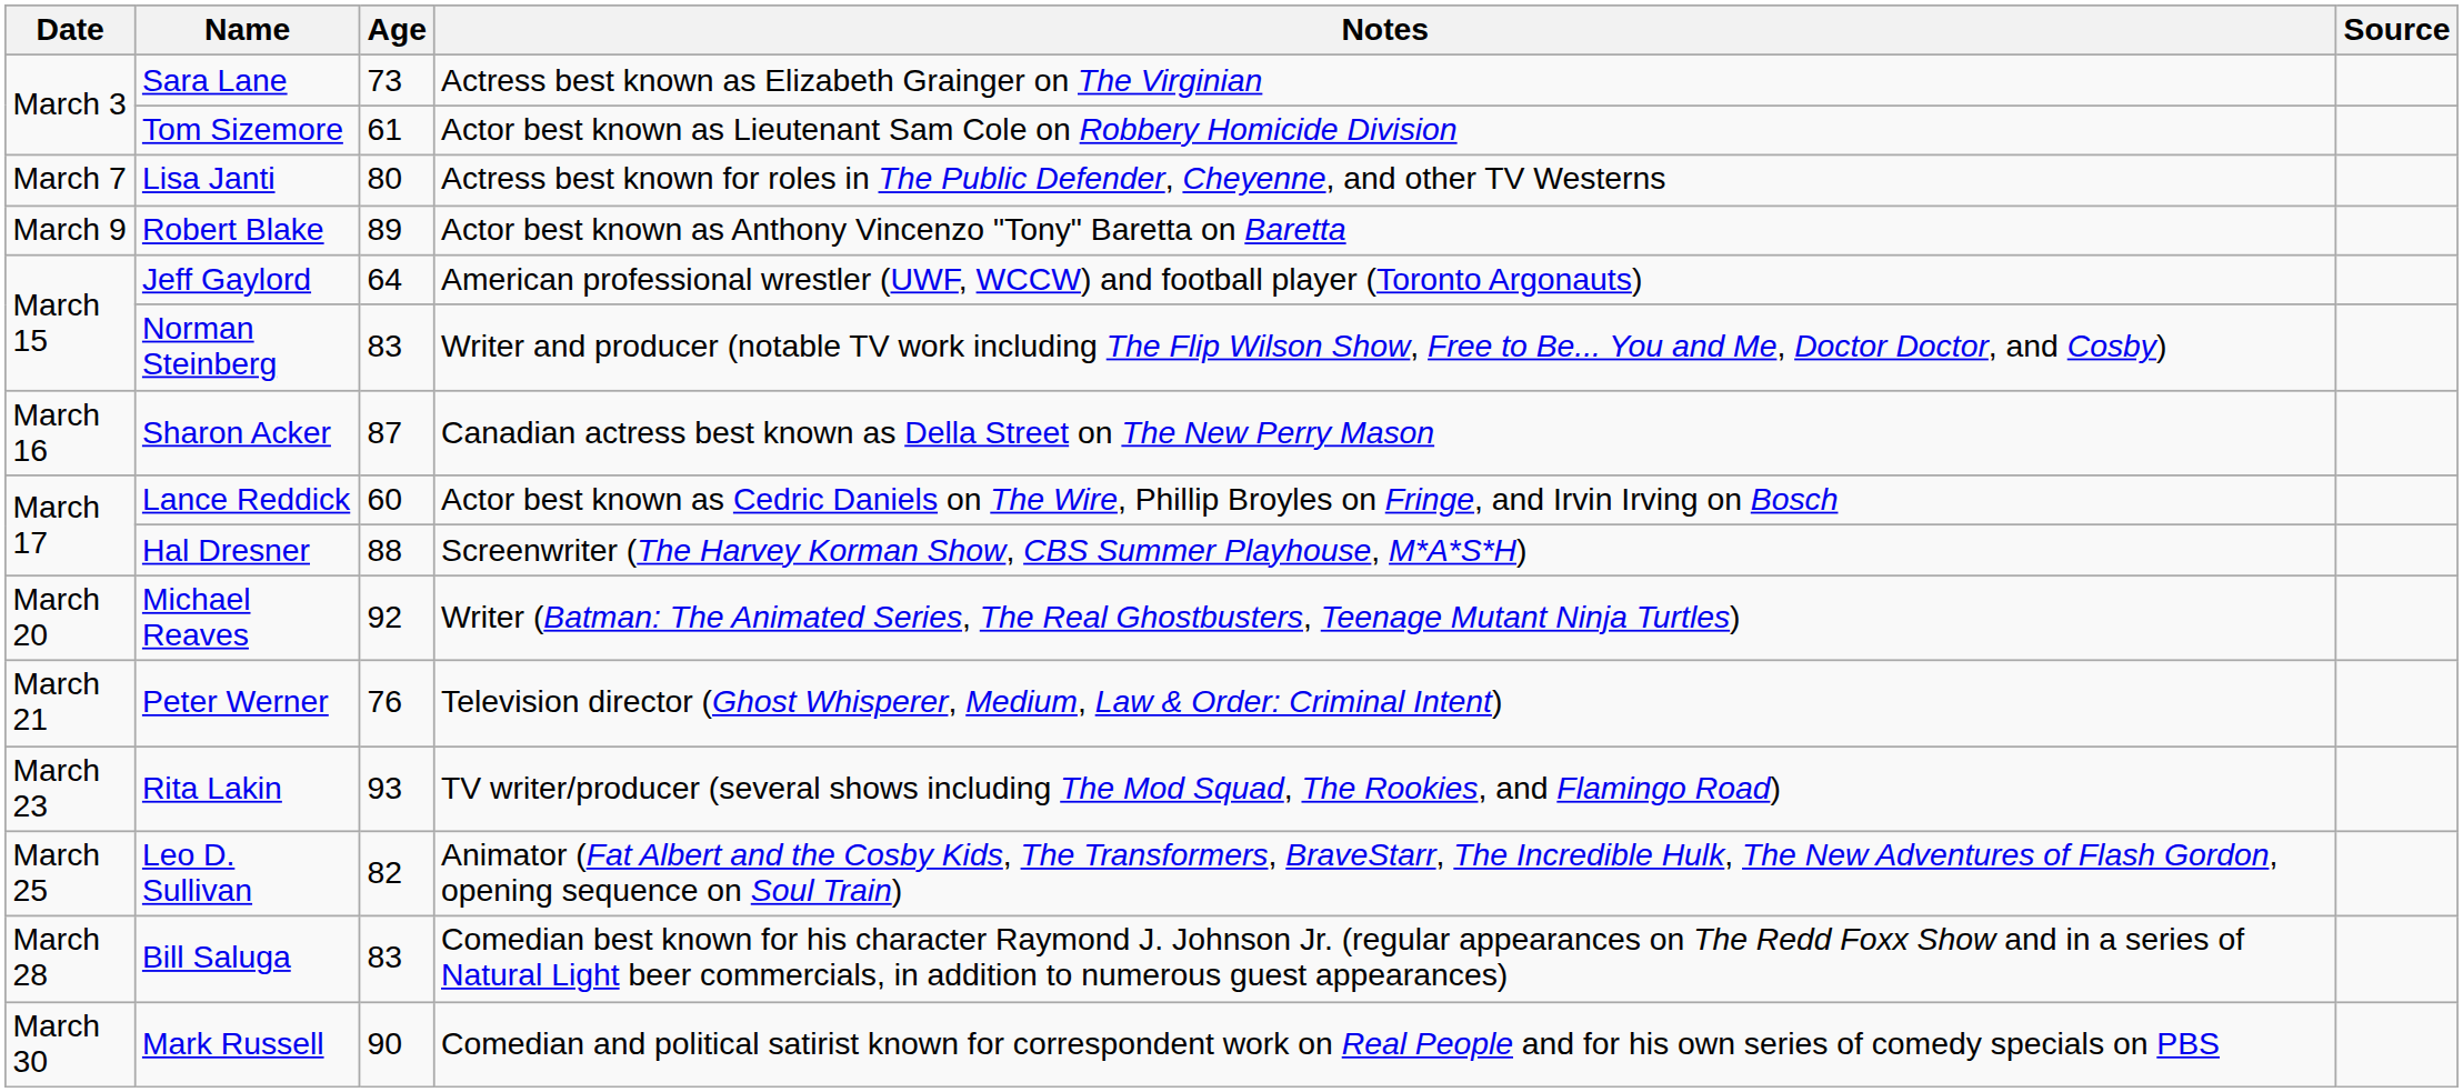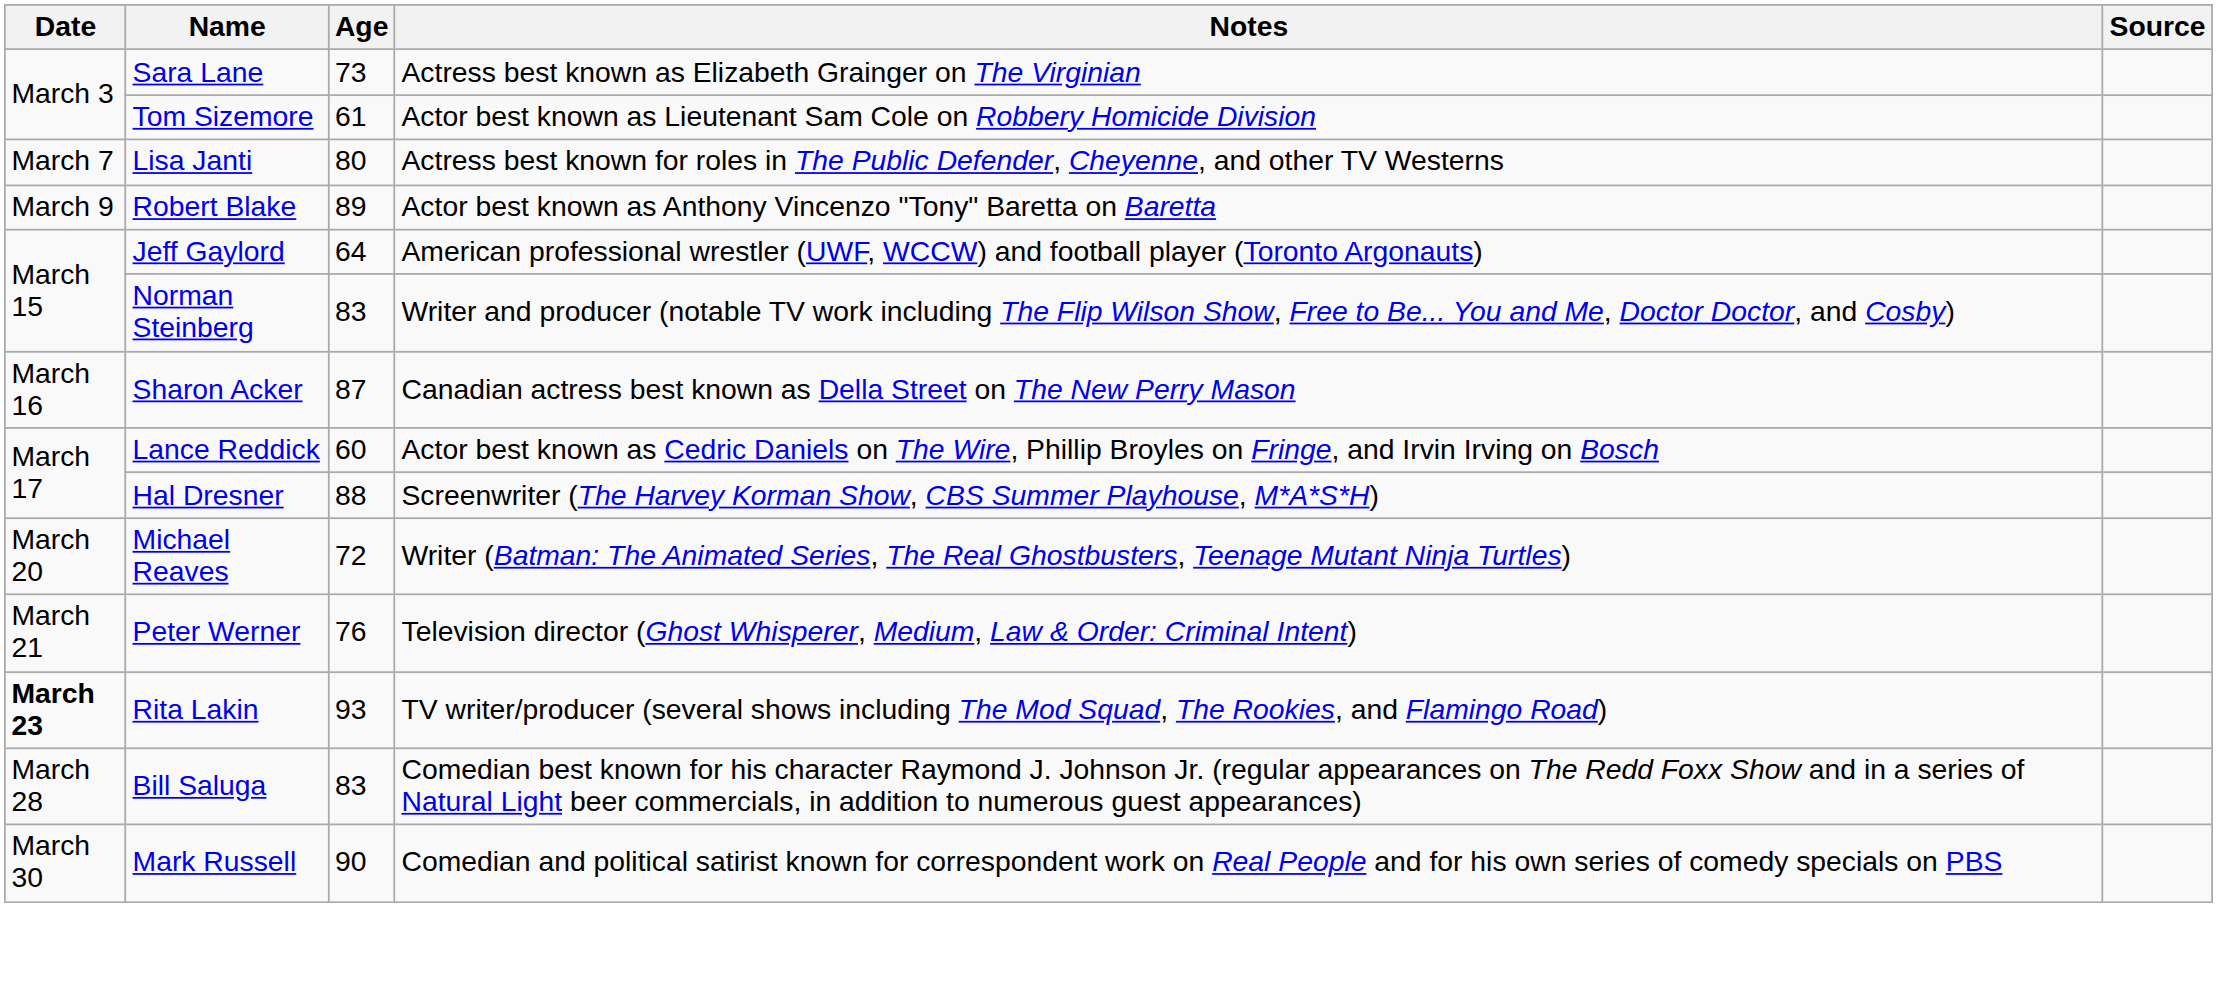Michael Reaves | Age: 92 -> 72
Rita Lakin | Date: normal -> bold
- row: March 25 | Leo D. Sullivan | 82 | Animator (Fat Albert and the Cosby Kids, The Transformers, BraveStarr, The Incredible Hulk, The New Adventures of Flash Gordon, opening sequence on Soul Train)
